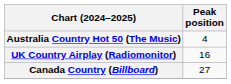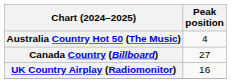rows swapped: Canada Country (Billboard) <-> UK Country Airplay (Radiomonitor)
